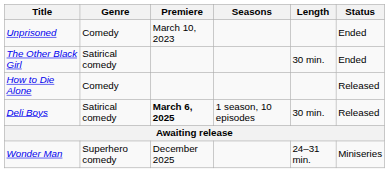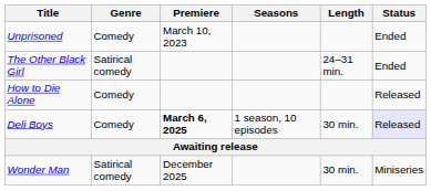The Other Black Girl | Length: 30 min. -> 24–31 min.
Deli Boys | Genre: Satirical comedy -> Comedy
Deli Boys | Status: no background -> lavender background
Wonder Man | Genre: Superhero comedy -> Satirical comedy
Wonder Man | Length: 24–31 min. -> 30 min.
